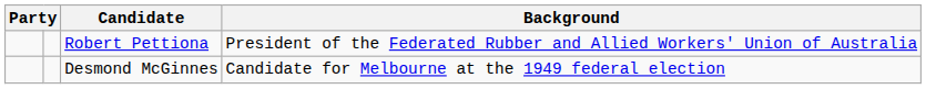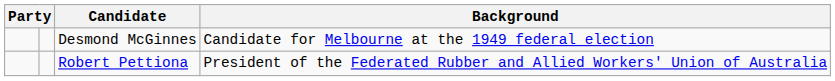rows swapped: Desmond McGinnes <-> Robert Pettiona
